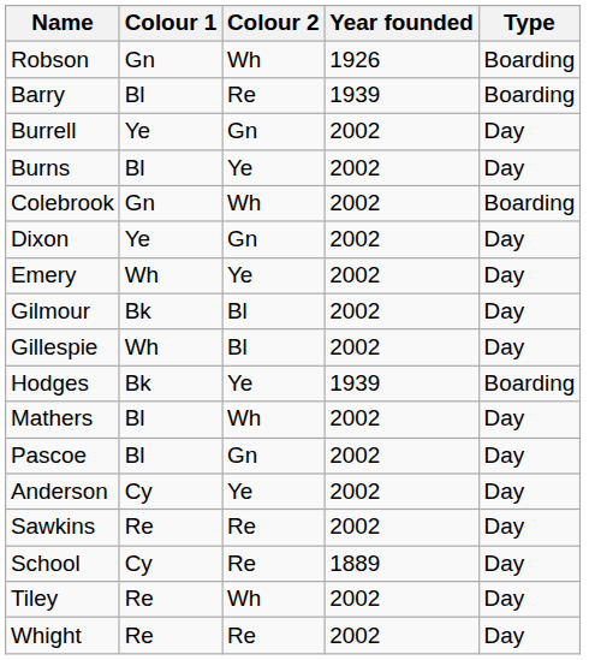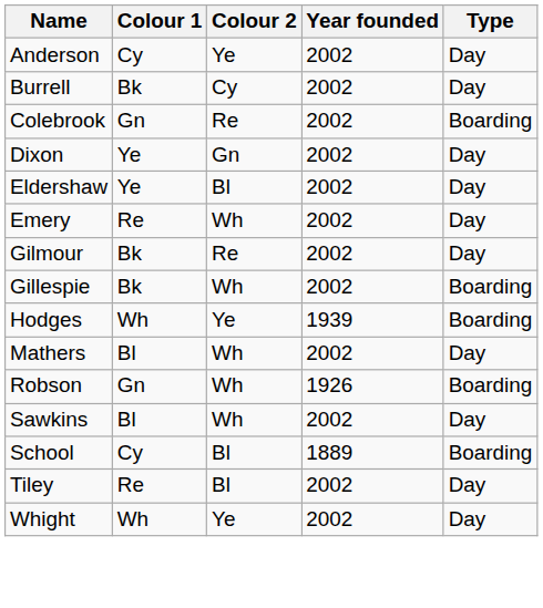rows swapped: Anderson <-> Robson
- row: Barry | Bl | Re | 1939 | Boarding
Burrell | Colour 1: Ye -> Bk
Burrell | Colour 2: Gn -> Cy
- row: Burns | Bl | Ye | 2002 | Day
Colebrook | Colour 2: Wh -> Re
+ row: Eldershaw | Ye | Bl | 2002 | Day
Emery | Colour 1: Wh -> Re
Emery | Colour 2: Ye -> Wh
Gilmour | Colour 2: Bl -> Re
Gillespie | Colour 1: Wh -> Bk
Gillespie | Colour 2: Bl -> Wh
Gillespie | Type: Day -> Boarding
Hodges | Colour 1: Bk -> Wh
- row: Pascoe | Bl | Gn | 2002 | Day
Sawkins | Colour 1: Re -> Bl
Sawkins | Colour 2: Re -> Wh
School | Colour 2: Re -> Bl
School | Type: Day -> Boarding
Tiley | Colour 2: Wh -> Bl
Whight | Colour 1: Re -> Wh
Whight | Colour 2: Re -> Ye
